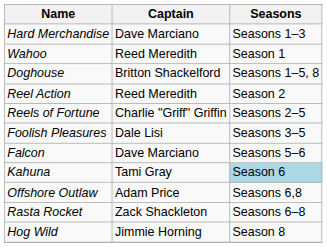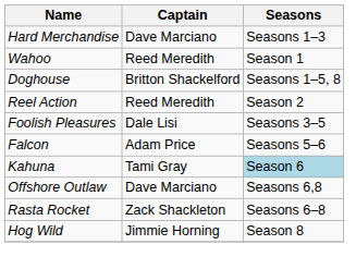- row: Reels of Fortune | Charlie "Griff" Griffin | Seasons 2–5
Falcon | Captain: Dave Marciano -> Adam Price
Offshore Outlaw | Captain: Adam Price -> Dave Marciano
